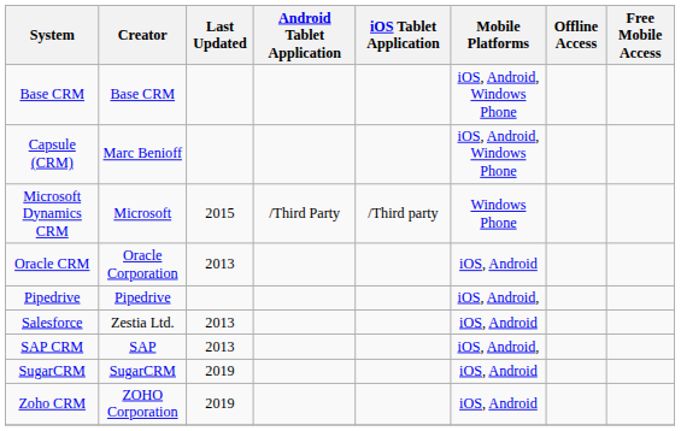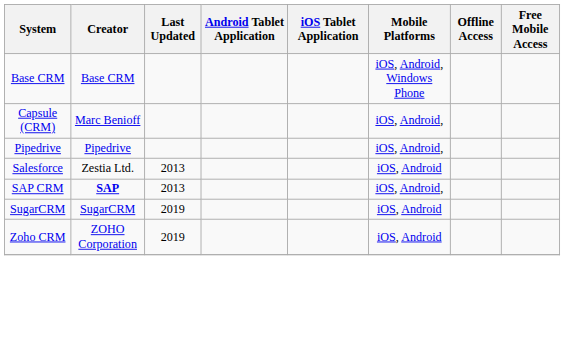Capsule (CRM) | Mobile Platforms: iOS, Android, Windows Phone -> iOS, Android,
- row: Microsoft Dynamics CRM | Microsoft | 2015 | /Third Party | /Third party | Windows Phone
- row: Oracle CRM | Oracle Corporation | 2013 | iOS, Android
SAP CRM | Creator: normal -> bold
